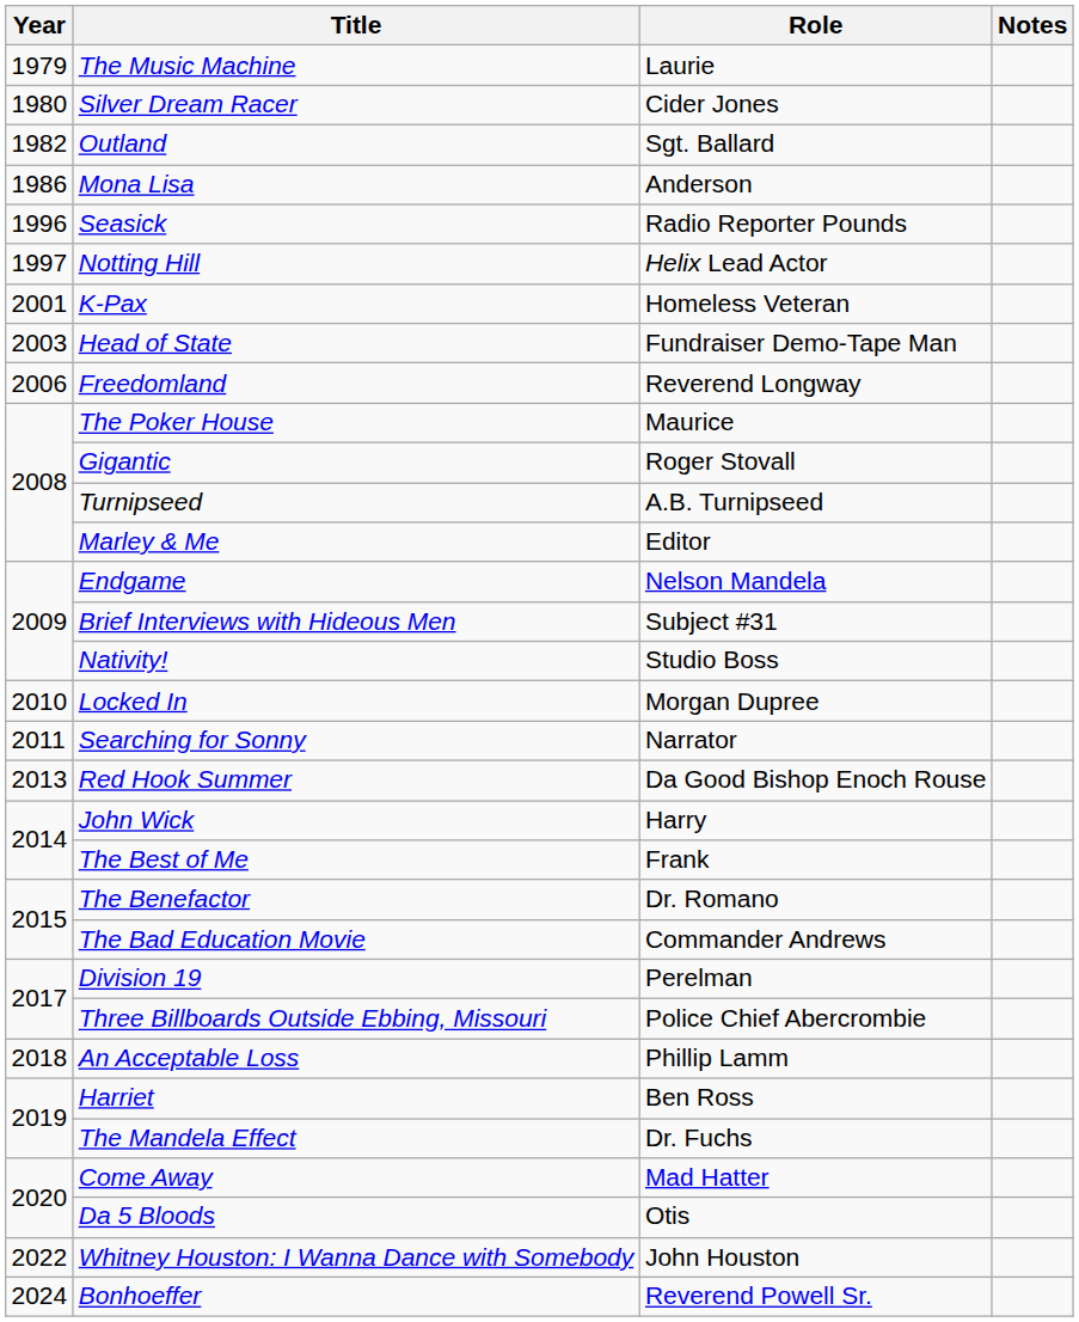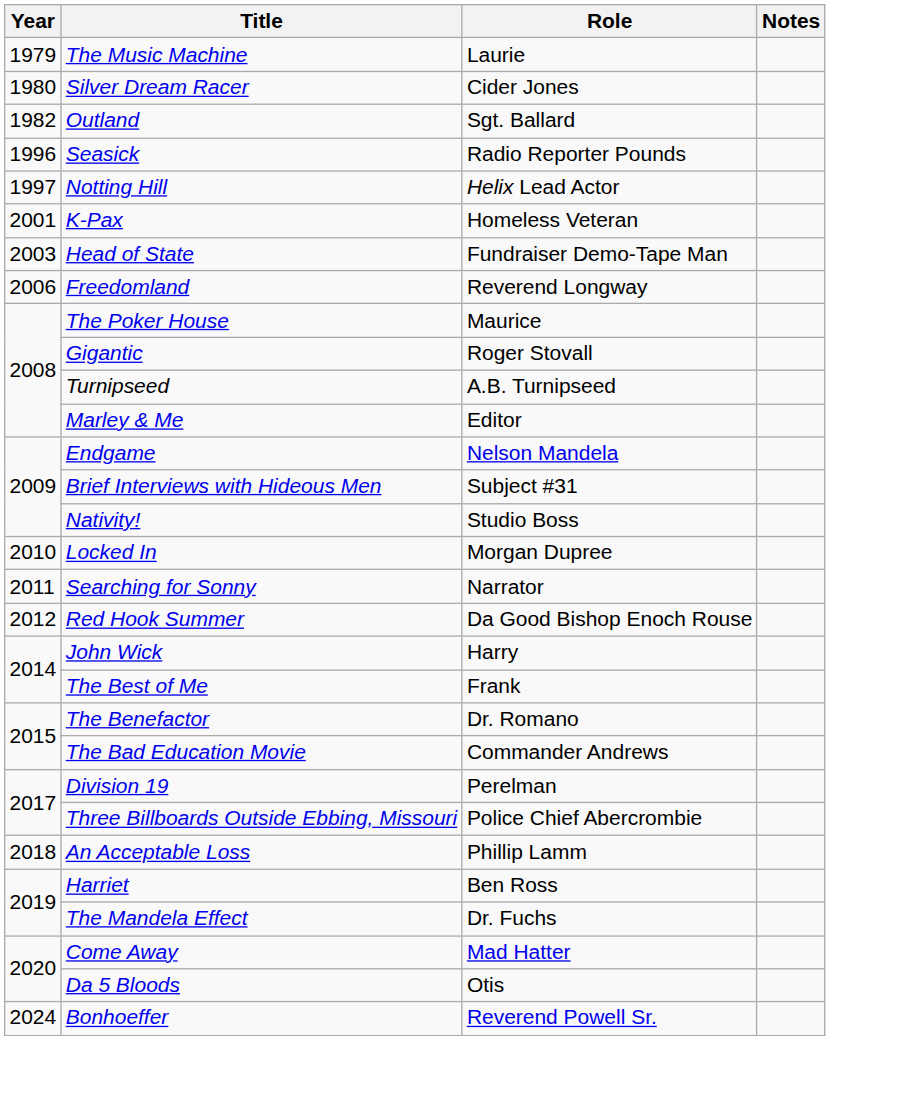- row: 1986 | Mona Lisa | Anderson
Red Hook Summer | Year: 2013 -> 2012
- row: 2022 | Whitney Houston: I Wanna Dance with Somebody | John Houston
